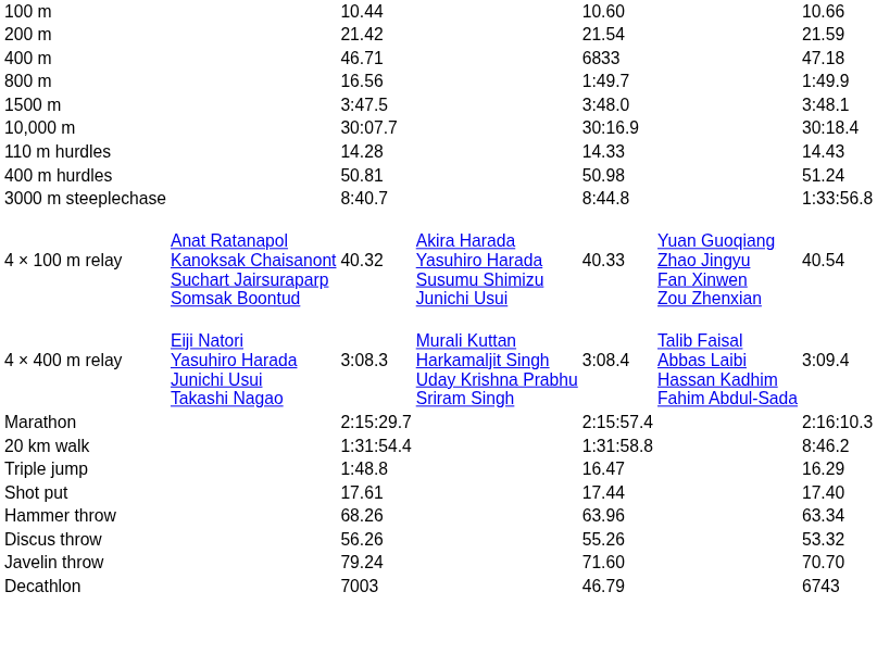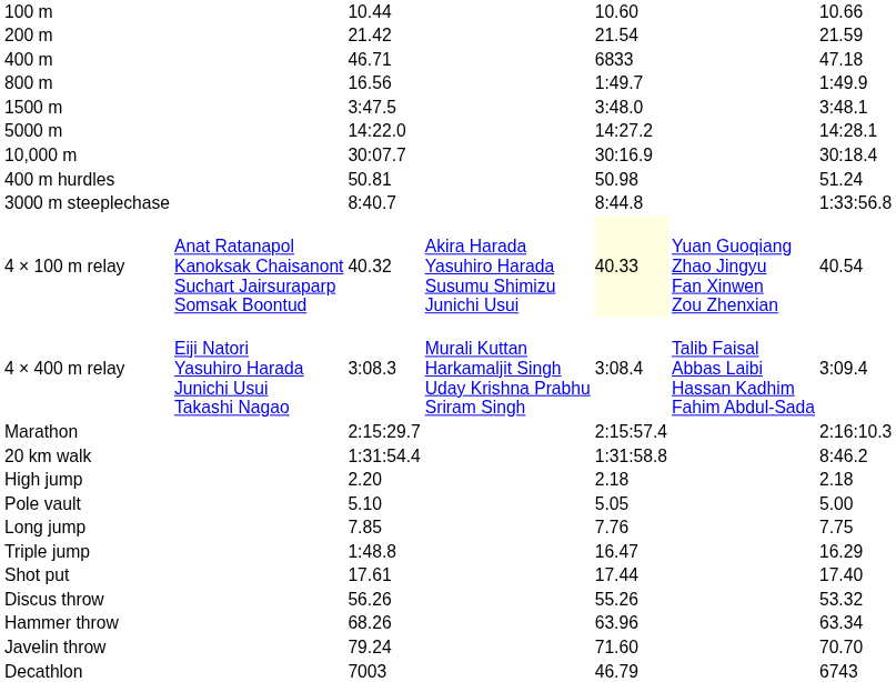+ row: 5000 m | 14:22.0 | 14:27.2 | 14:28.1
- row: 110 m hurdles | 14.28 | 14.33 | 14.43
4 × 100 m relay | column 5: no background -> lightyellow background
+ row: High jump | 2.20 | 2.18 | 2.18
+ row: Pole vault | 5.10 | 5.05 | 5.00
+ row: Long jump | 7.85 | 7.76 | 7.75
rows swapped: Discus throw <-> Hammer throw
